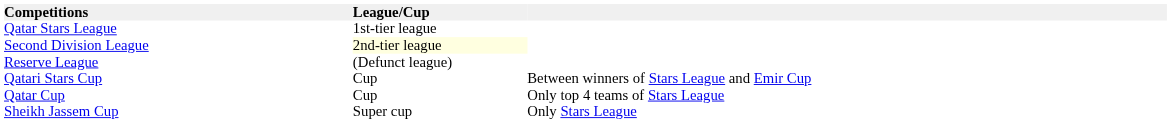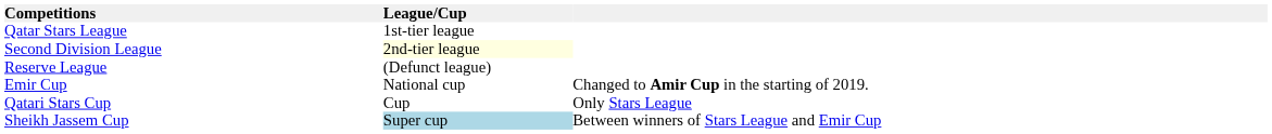+ row: Emir Cup | National cup | Changed to Amir Cup in the starting of 2019.
Qatari Stars Cup | column 3: Between winners of Stars League and Emir Cup -> Only Stars League
- row: Qatar Cup | Cup | Only top 4 teams of Stars League
Sheikh Jassem Cup | League/Cup: no background -> lightblue background
Sheikh Jassem Cup | column 3: Only Stars League -> Between winners of Stars League and Emir Cup
